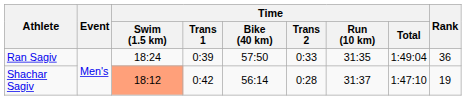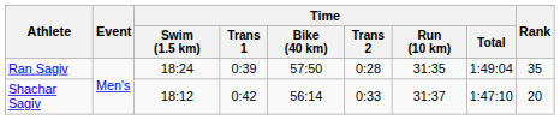Ran Sagiv | Time / Trans 2: 0:33 -> 0:28
Ran Sagiv | Rank: 36 -> 35
Shachar Sagiv | Time / Swim (1.5 km): lightsalmon background -> no background
Shachar Sagiv | Time / Trans 2: 0:28 -> 0:33
Shachar Sagiv | Rank: 19 -> 20
